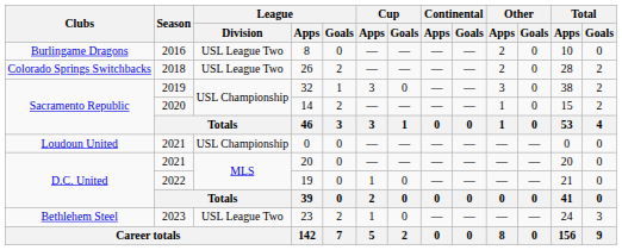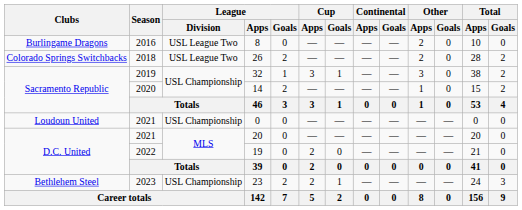32 | Cup / Goals: 0 -> 1
19 | Cup / Apps: 1 -> 2
23 | League / Division: USL League Two -> USL Championship
23 | Cup / Apps: 1 -> 2
23 | Cup / Goals: 0 -> 1
